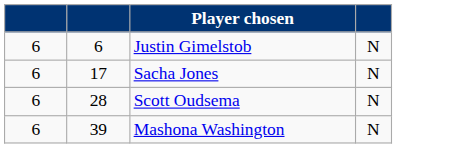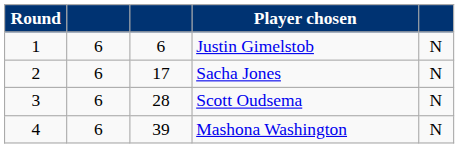+ column: Round | 1 | 2 | 3 | 4
